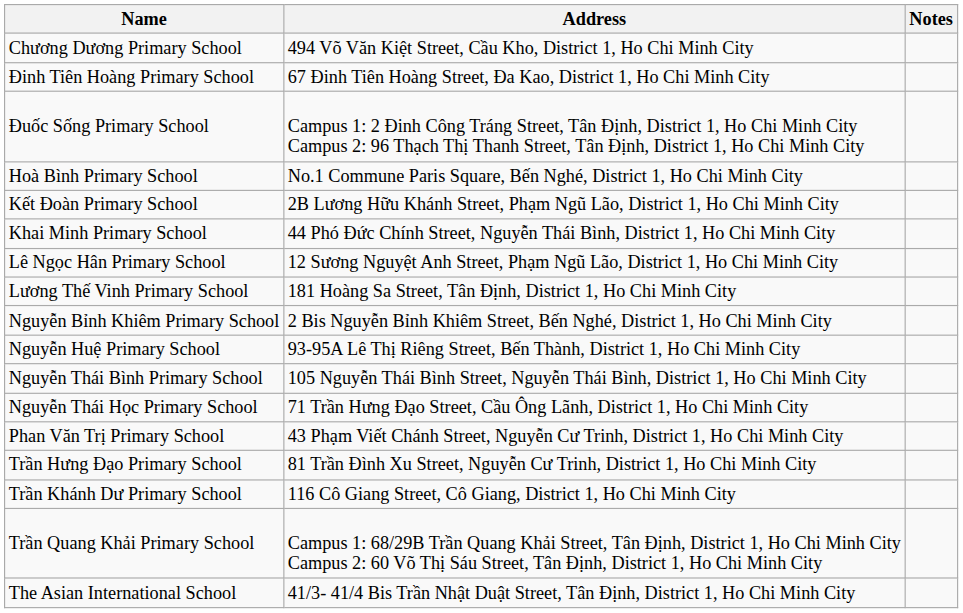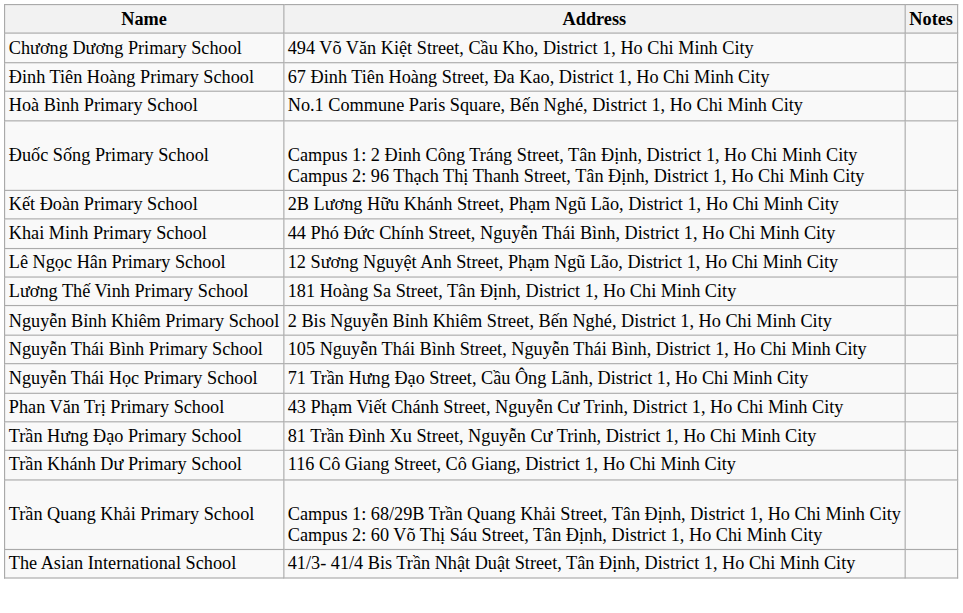rows swapped: Đuốc Sống Primary School <-> Hoà Bình Primary School
- row: Nguyễn Huệ Primary School | 93-95A Lê Thị Riêng Street, Bến Thành, District 1, Ho Chi Minh City
